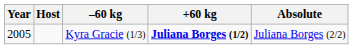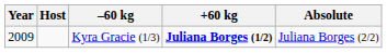Kyra Gracie (1/3) | Year: 2005 -> 2009
